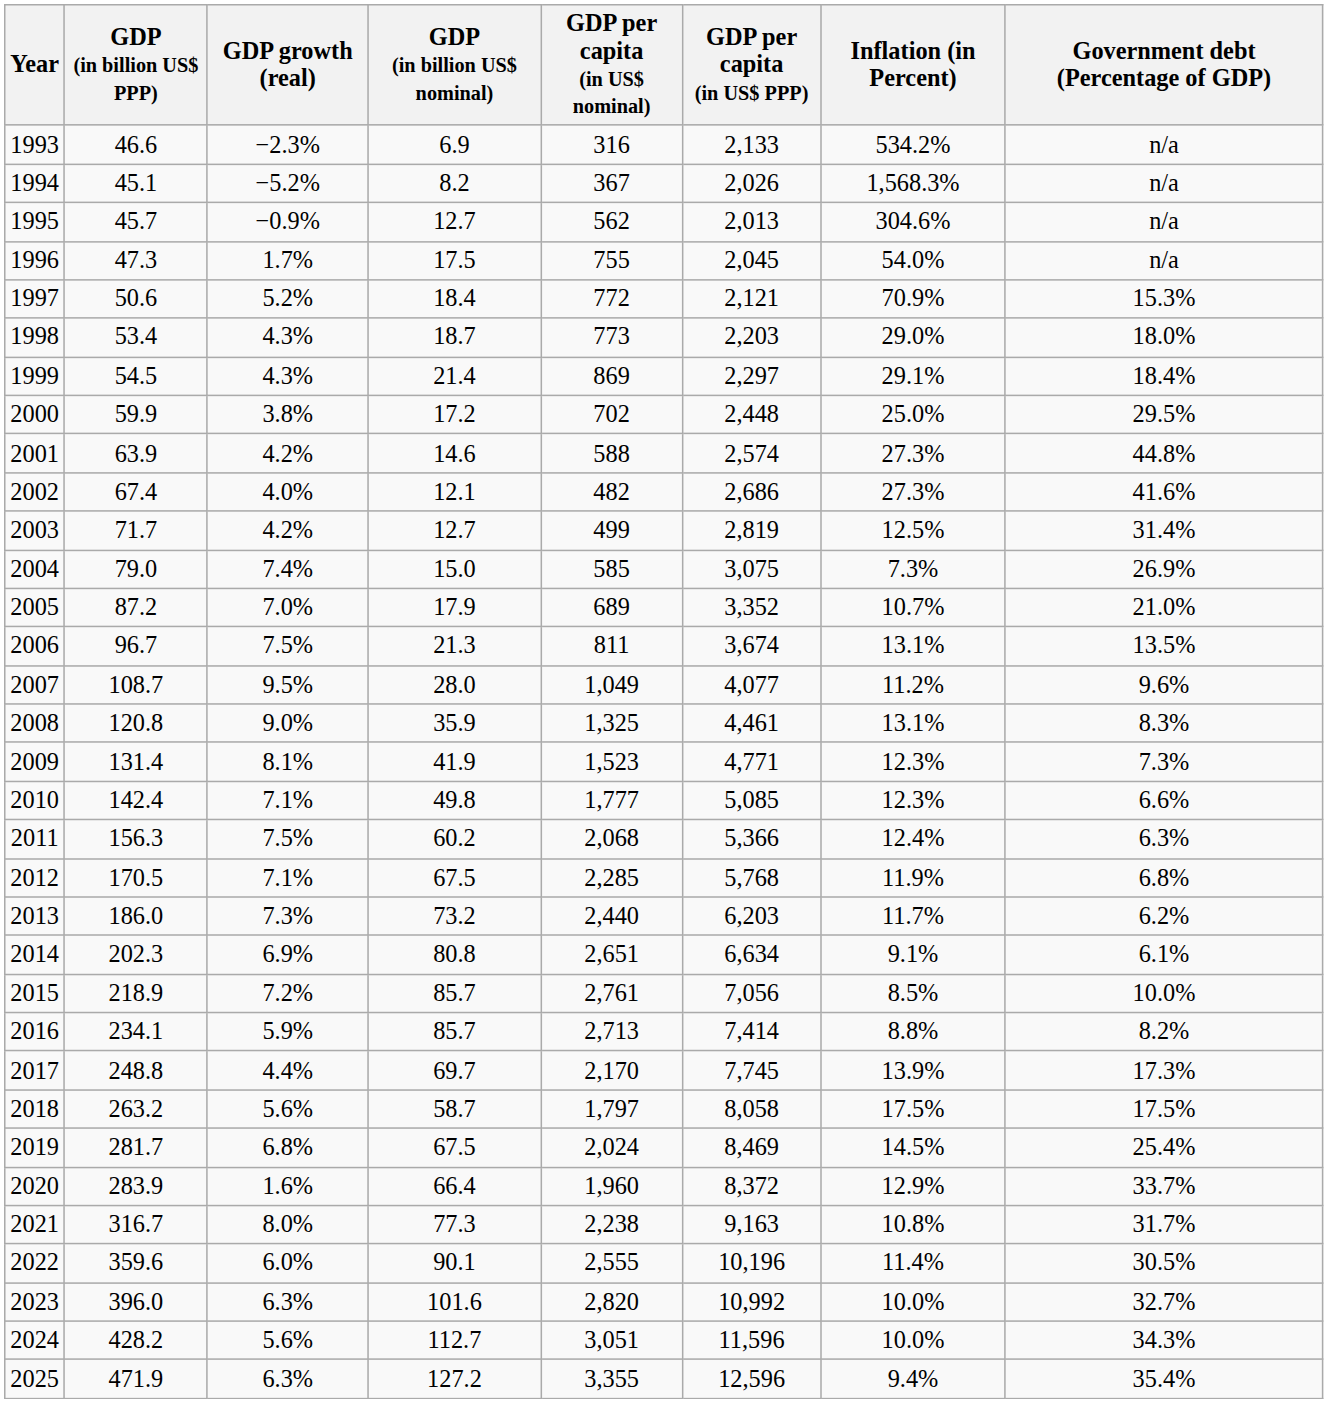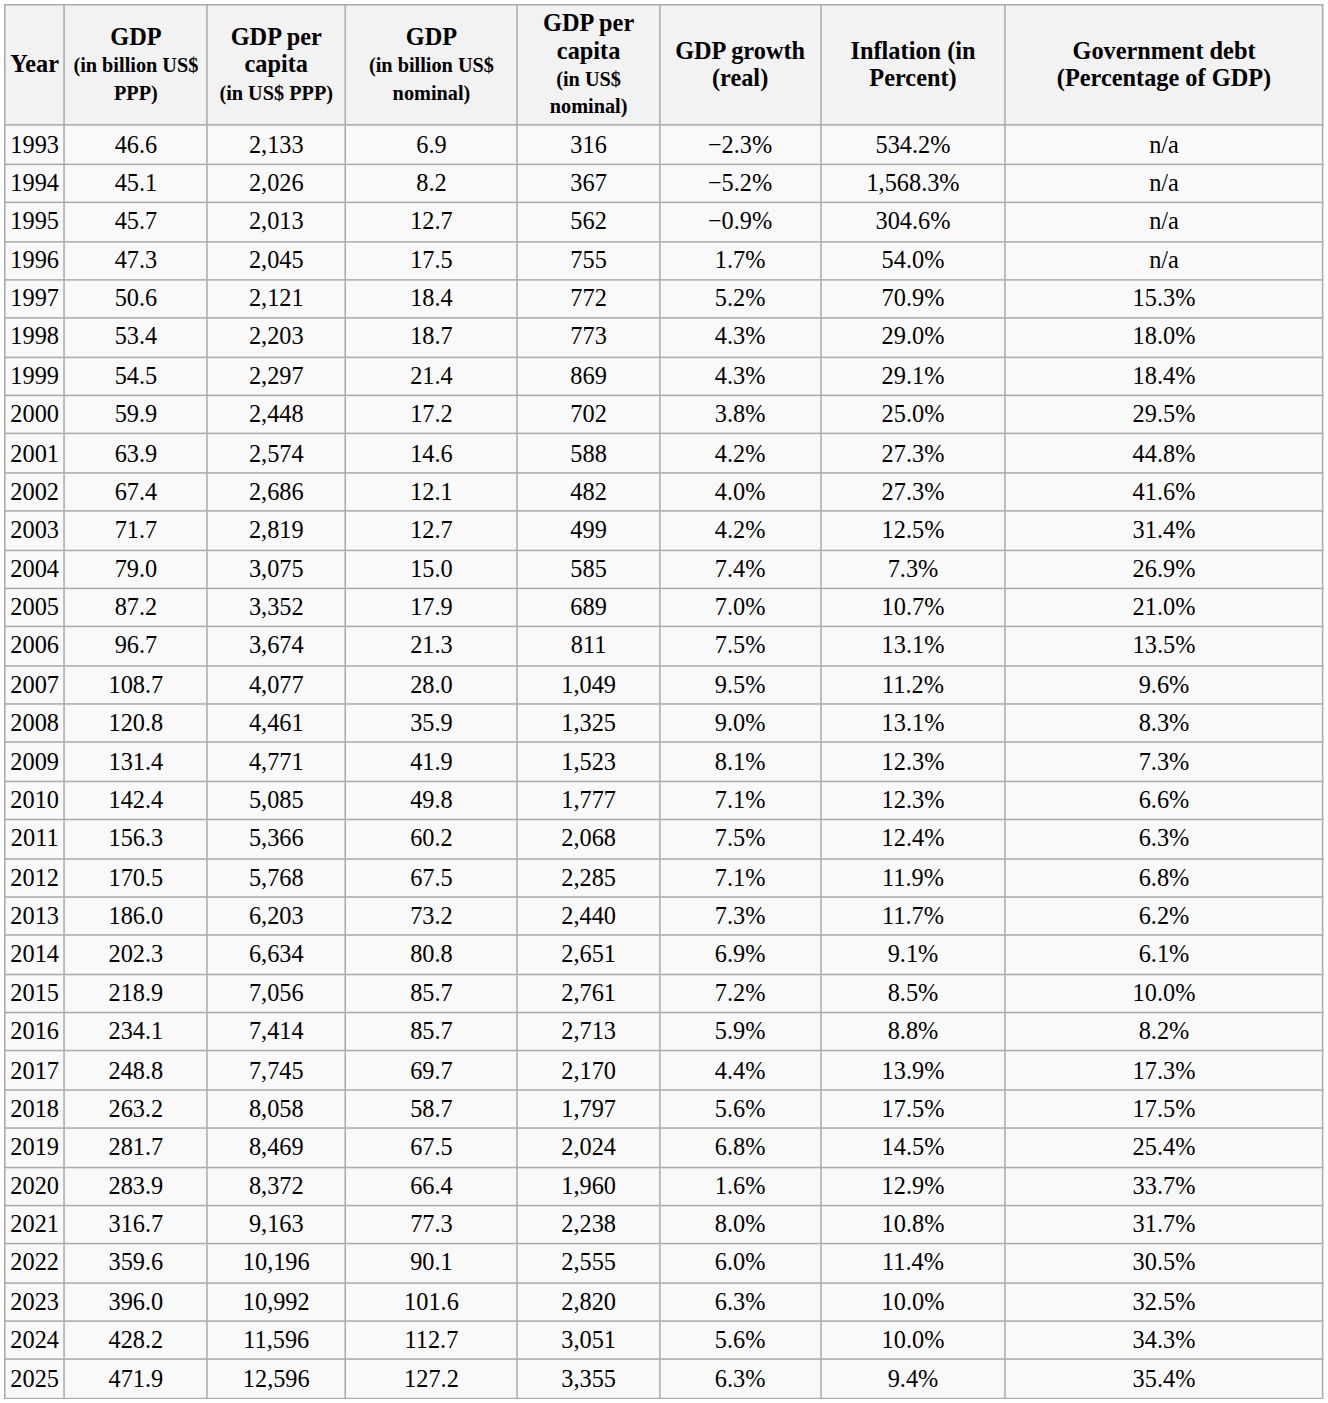columns swapped: GDP per capita (in US$ PPP) <-> GDP growth (real)
2023 | Government debt (Percentage of GDP): 32.7% -> 32.5%
